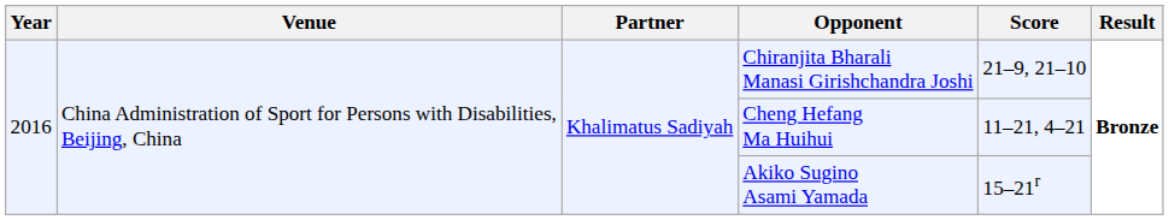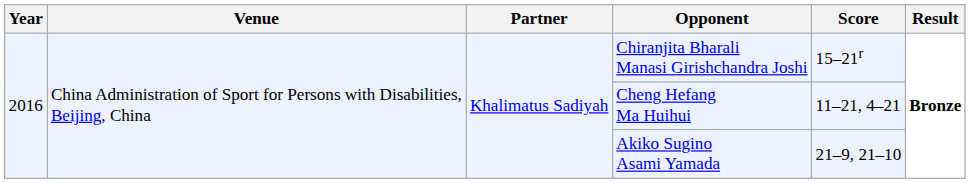Chiranjita Bharali Manasi Girishchandra Joshi | Score: 21–9, 21–10 -> 15–21r
Akiko Sugino Asami Yamada | Score: 15–21r -> 21–9, 21–10
